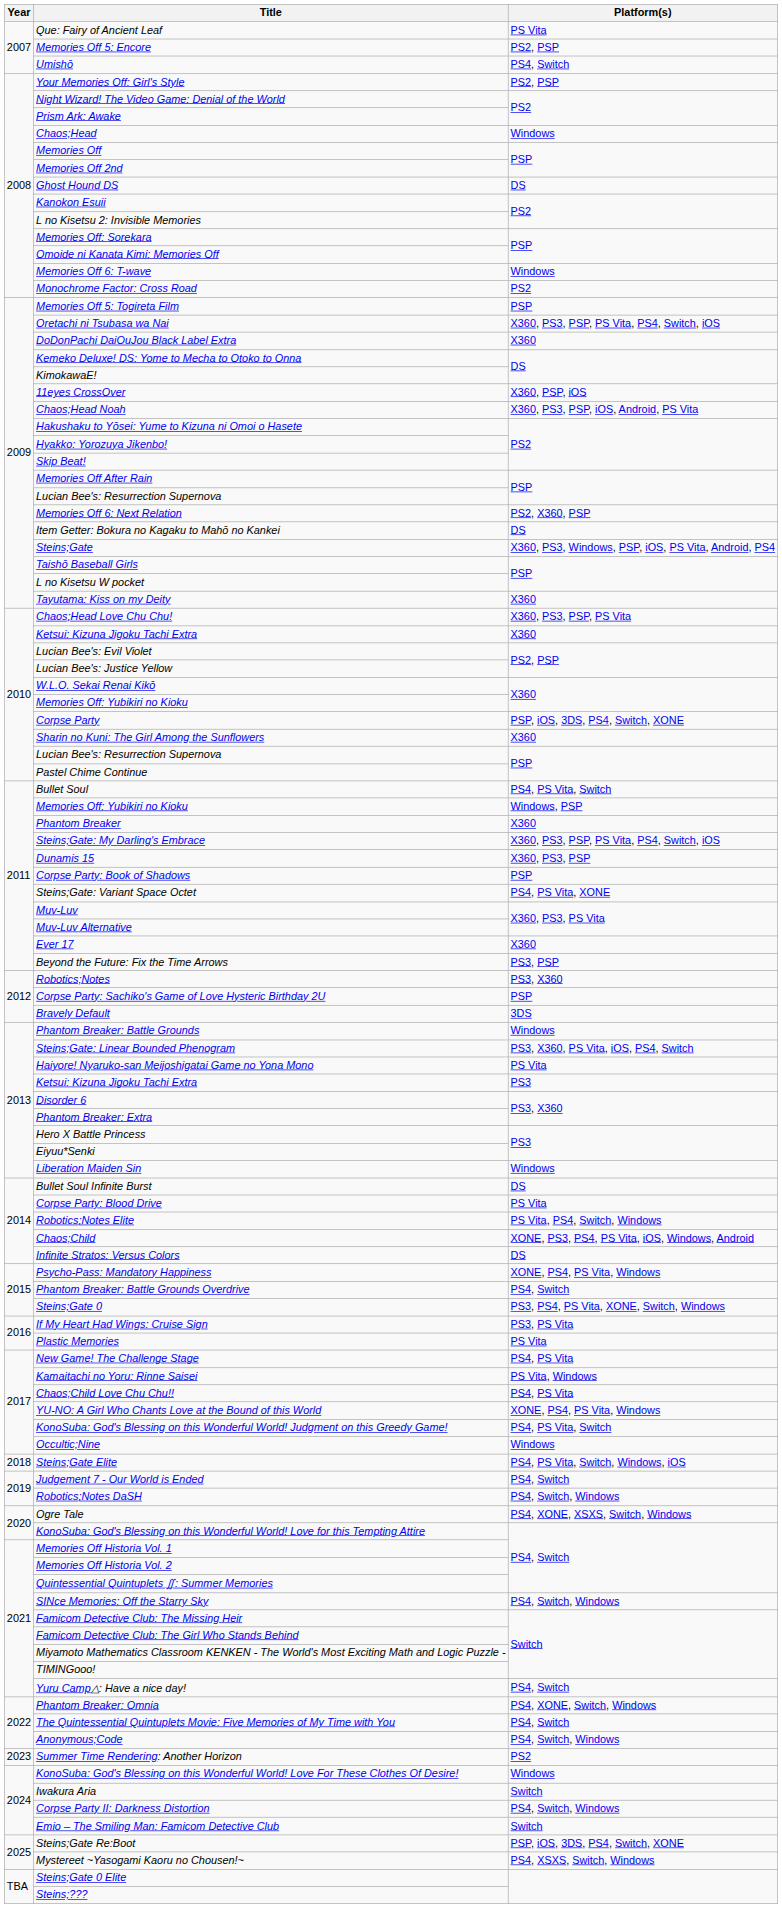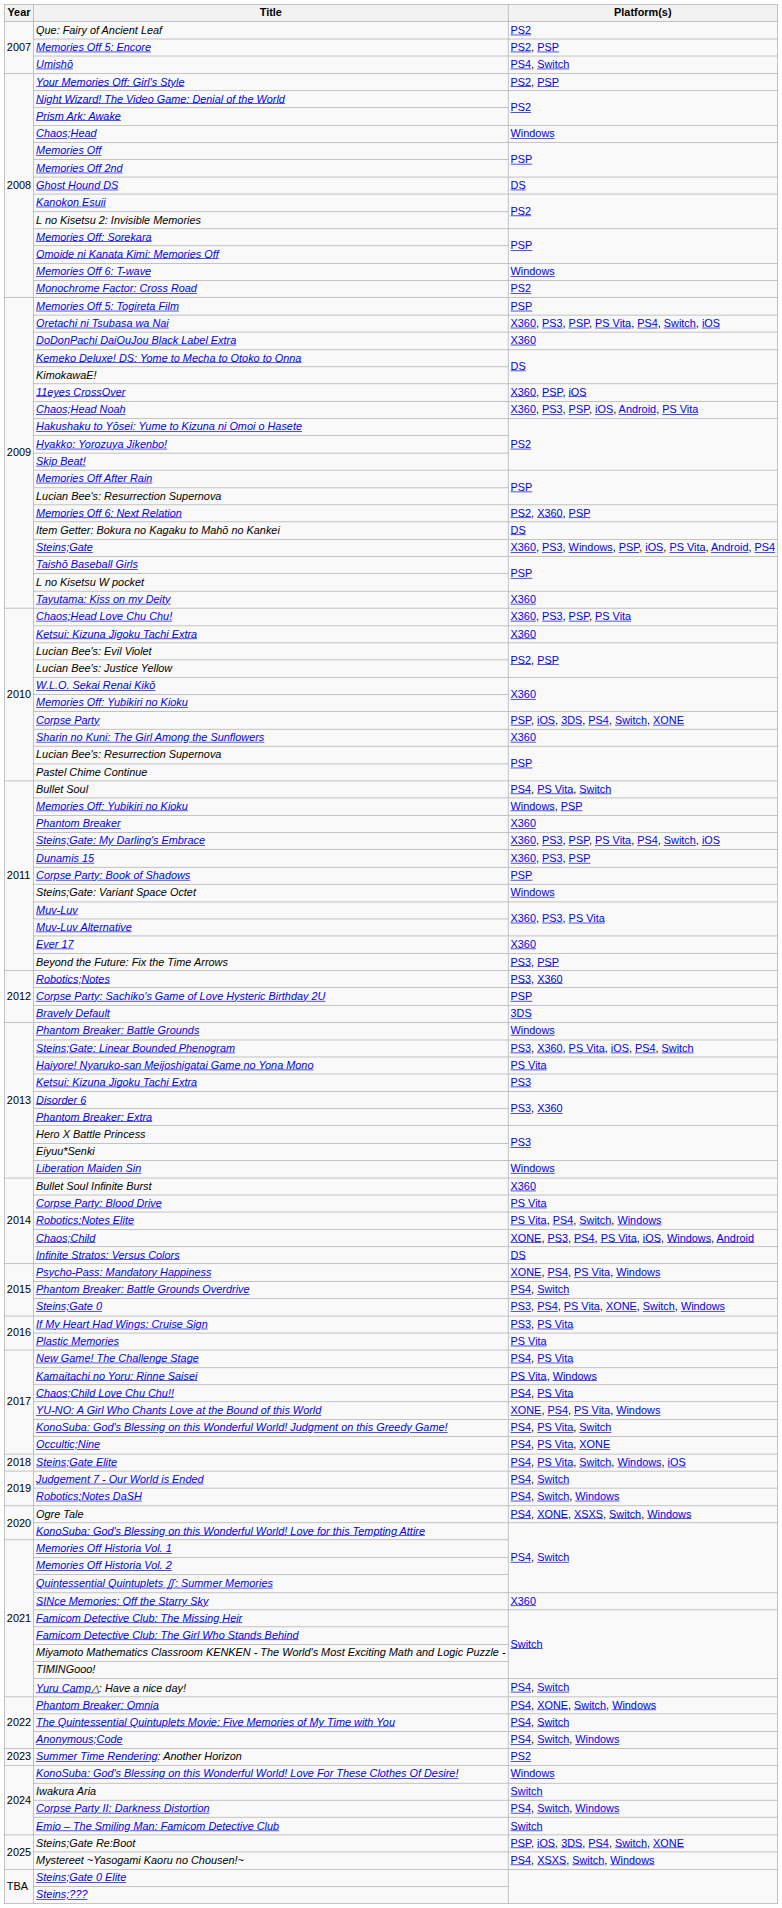Que: Fairy of Ancient Leaf | Platform(s): PS Vita -> PS2
Steins;Gate: Variant Space Octet | Platform(s): PS4, PS Vita, XONE -> Windows
Bullet Soul Infinite Burst | Platform(s): DS -> X360
Occultic;Nine | Platform(s): Windows -> PS4, PS Vita, XONE
SINce Memories: Off the Starry Sky | Platform(s): PS4, Switch, Windows -> X360
